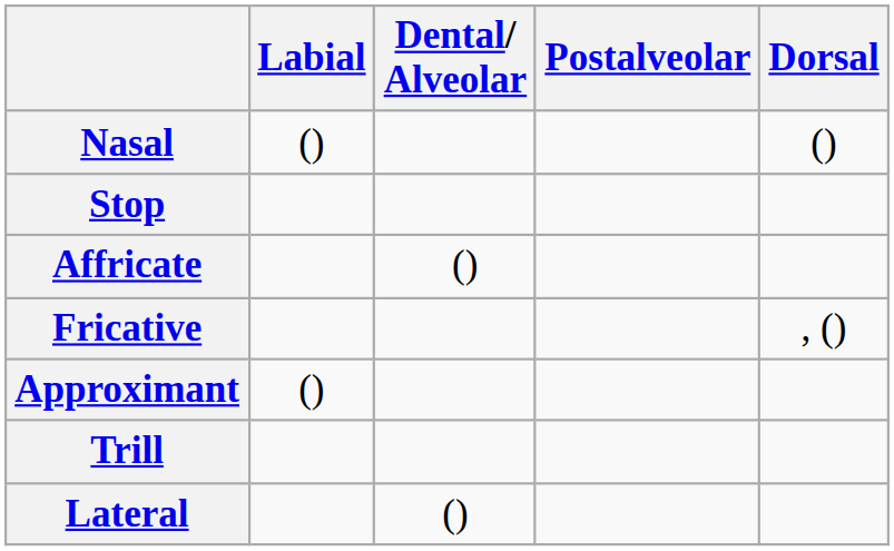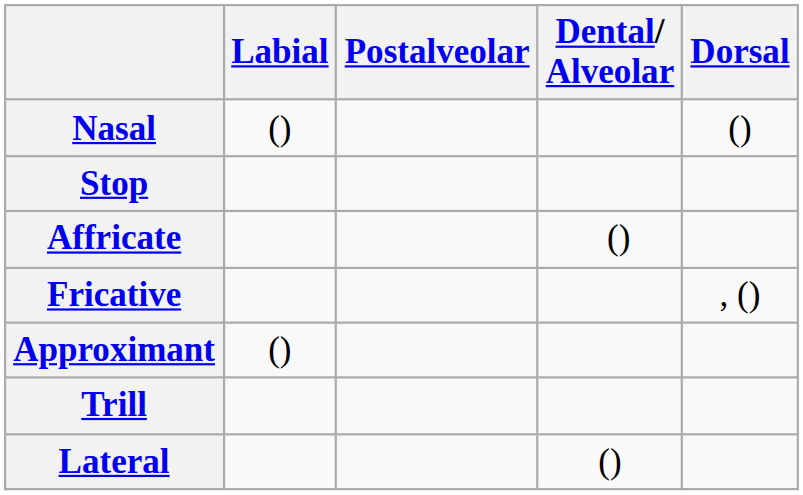columns swapped: Dental/ Alveolar <-> Postalveolar
